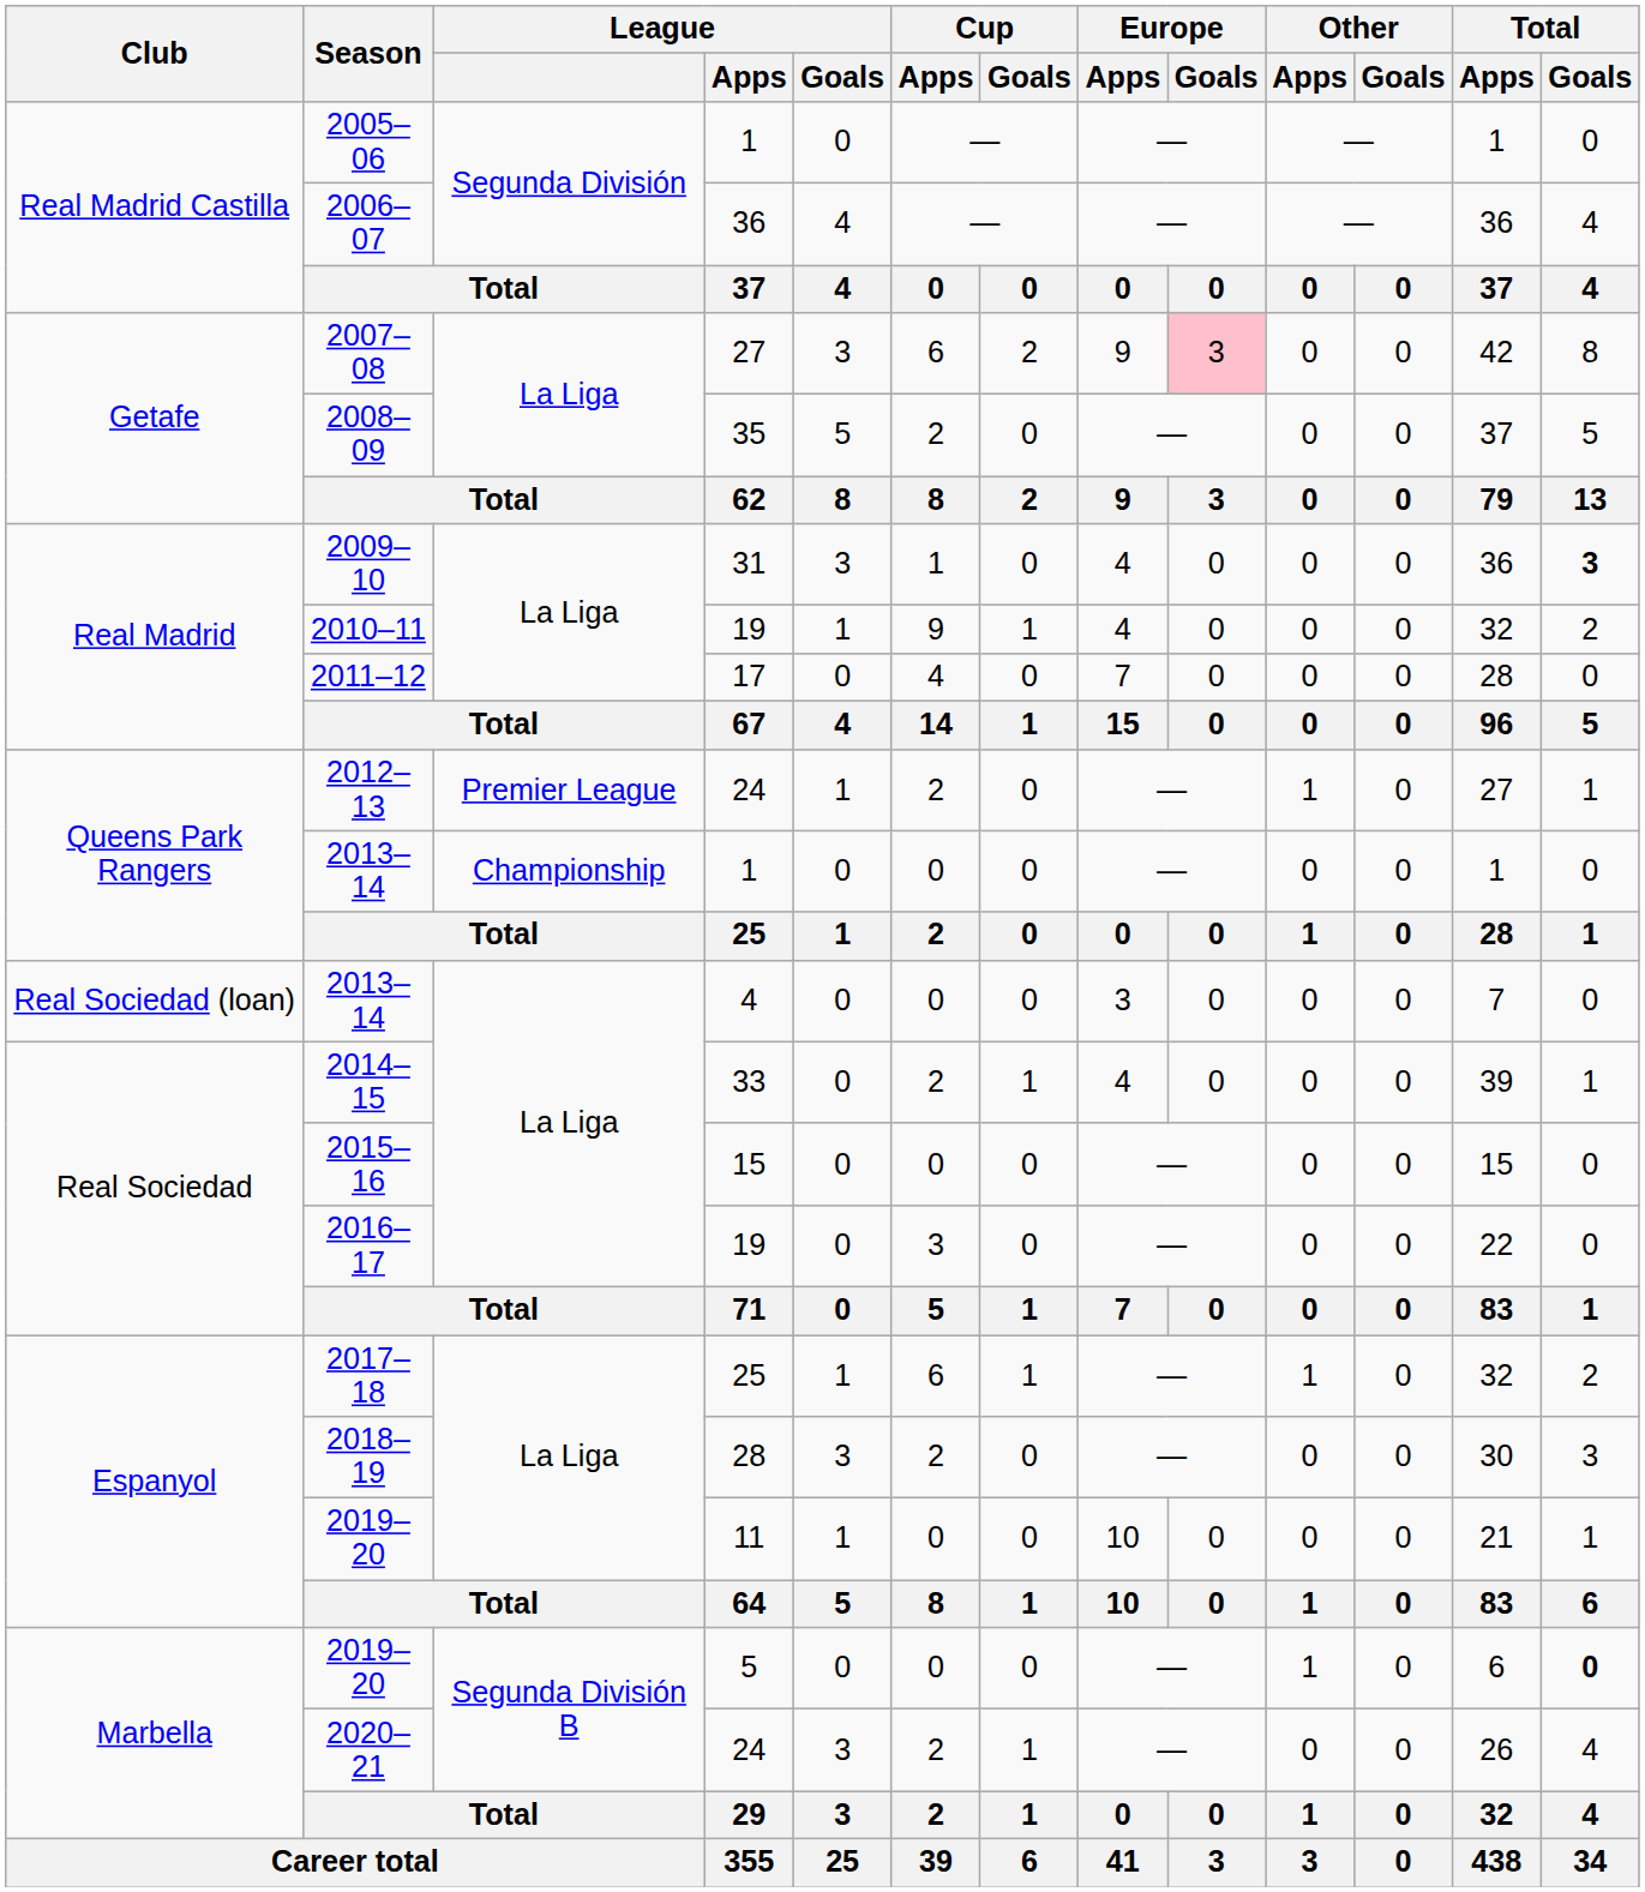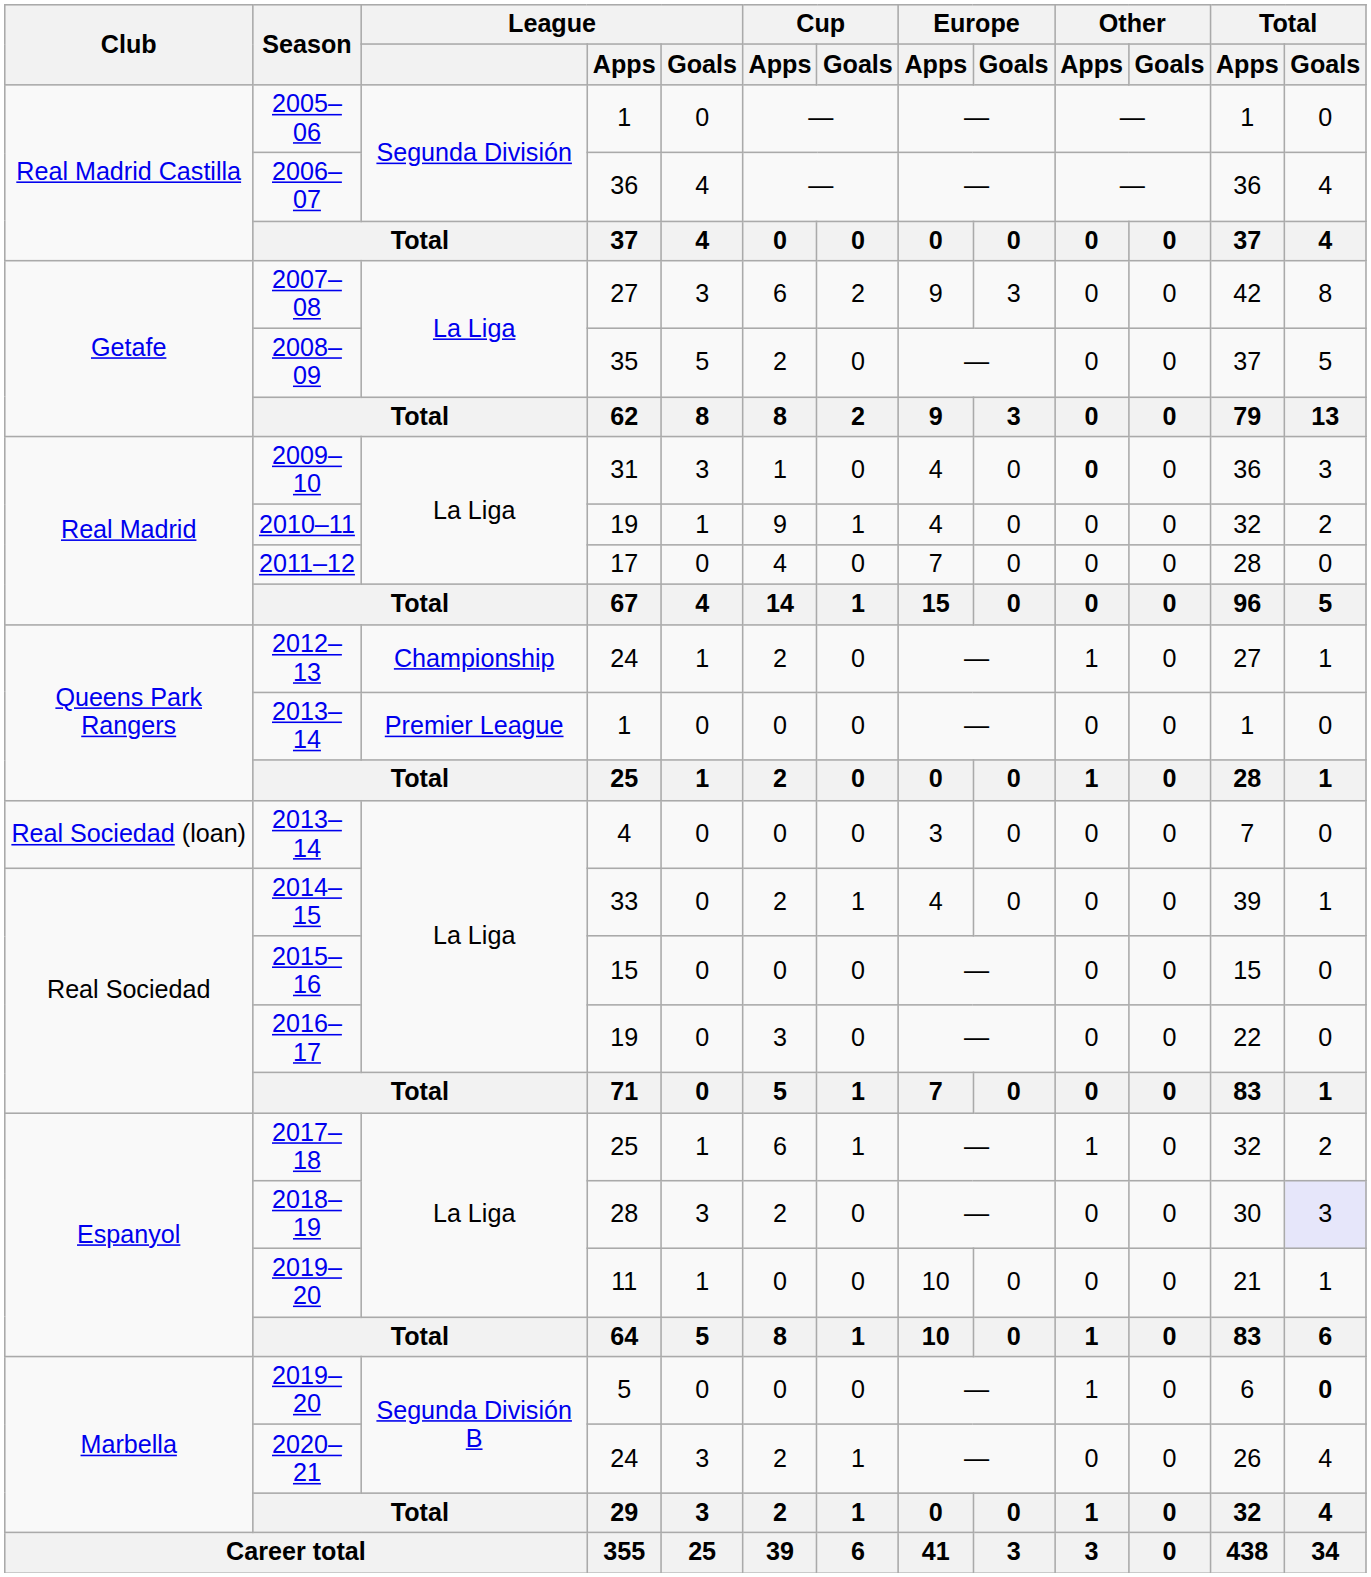2007–08 | Europe / Goals: pink background -> no background
2009–10 | Other / Apps: normal -> bold
2009–10 | Total / Goals: bold -> normal
2012–13 | League: Premier League -> Championship
2013–14 / 1 | League: Championship -> Premier League
2018–19 | Total / Goals: no background -> lavender background
